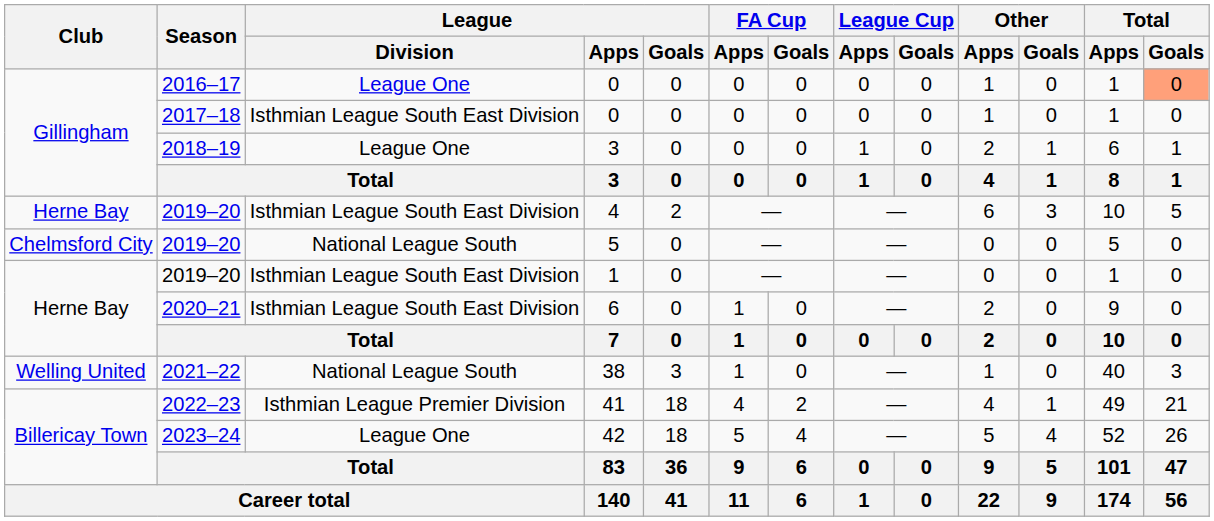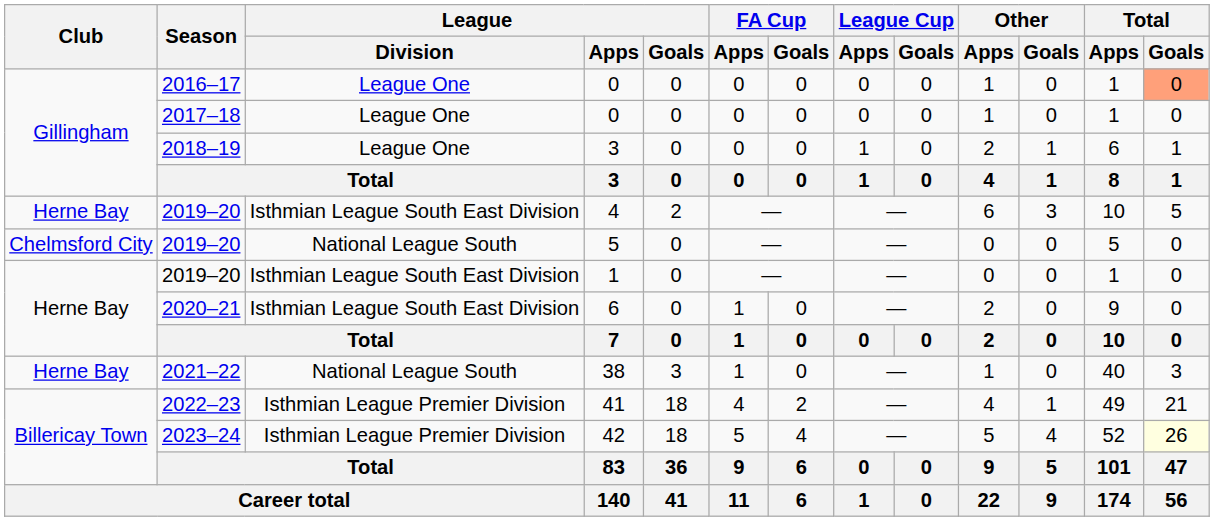2017–18 / 0 | League / Division: Isthmian League South East Division -> League One
38 | Club: Welling United -> Herne Bay
42 | League / Division: League One -> Isthmian League Premier Division
42 | Total / Goals: no background -> lightyellow background
